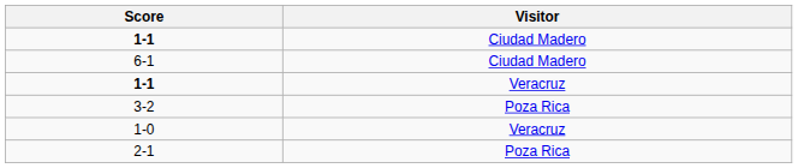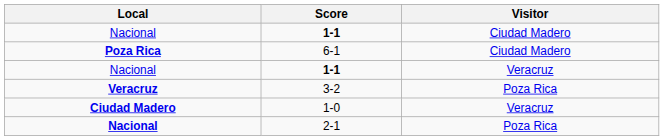+ column: Local | Nacional | Poza Rica | Nacional | Veracruz | Ciudad Madero | Nacional
